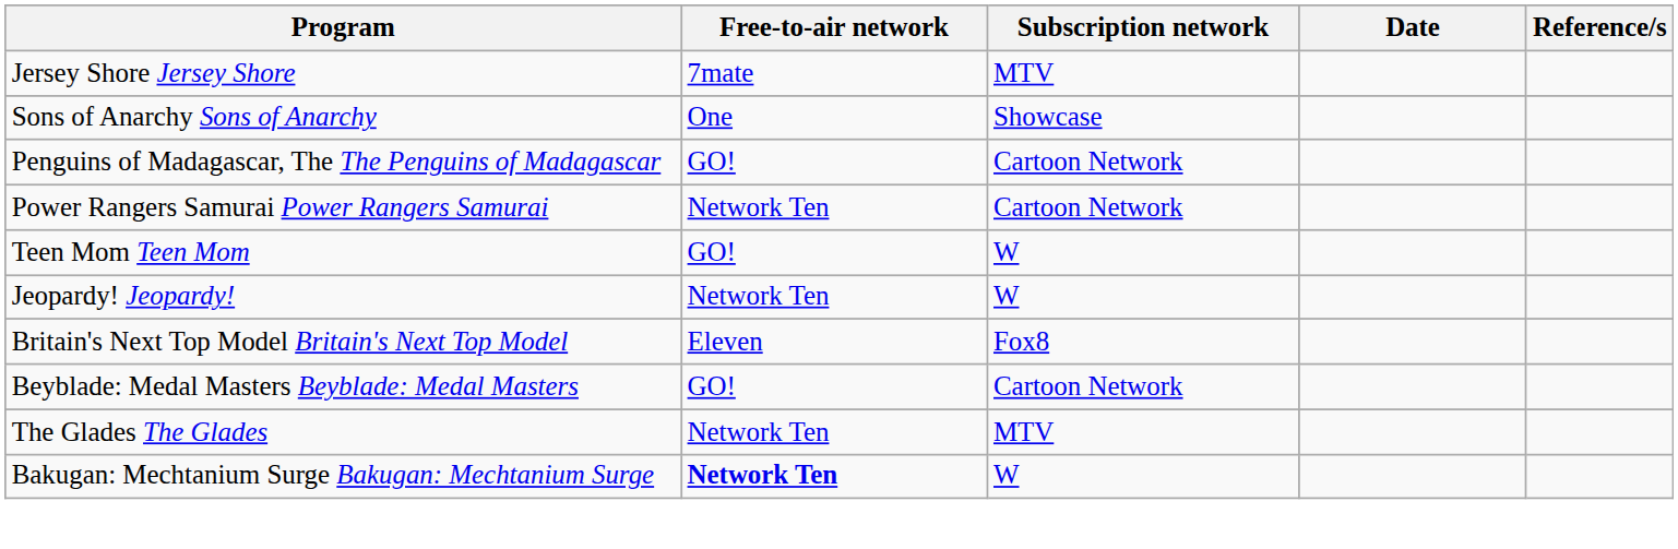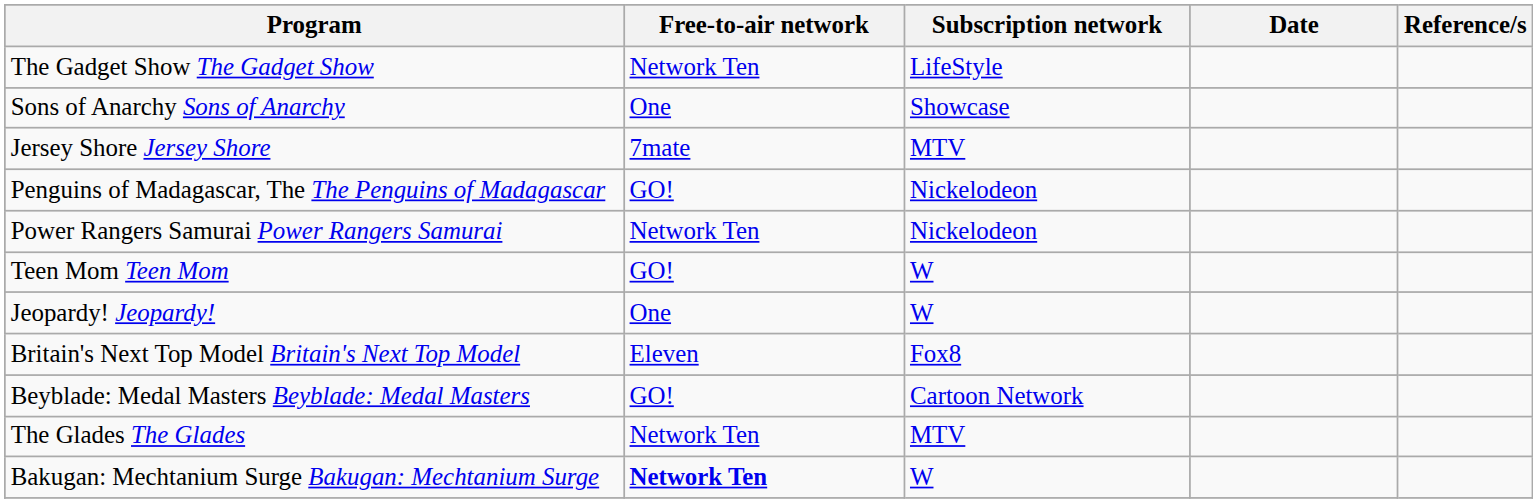+ row: The Gadget Show The Gadget Show | Network Ten | LifeStyle
rows swapped: Jersey Shore Jersey Shore <-> Sons of Anarchy Sons of Anarchy
Penguins of Madagascar, The The Penguins of Madagascar | Subscription network: Cartoon Network -> Nickelodeon
Power Rangers Samurai Power Rangers Samurai | Subscription network: Cartoon Network -> Nickelodeon
Jeopardy! Jeopardy! | Free-to-air network: Network Ten -> One
